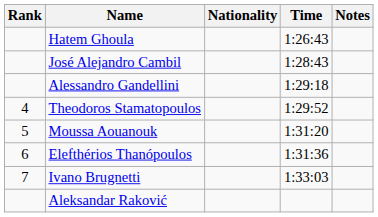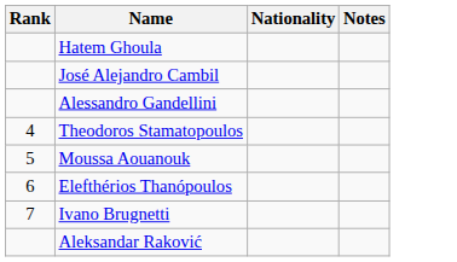- column: Time | 1:26:43 | 1:28:43 | 1:29:18 | 1:29:52 | 1:31:20 | 1:31:36 | 1:33:03
